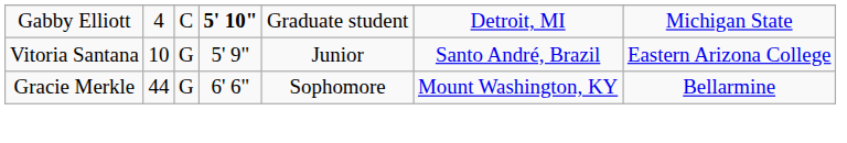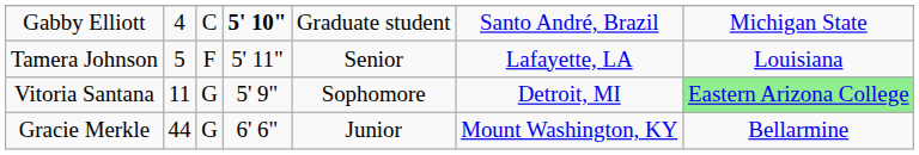Gabby Elliott | column 6: Detroit, MI -> Santo André, Brazil
+ row: Tamera Johnson | 5 | F | 5' 11" | Senior | Lafayette, LA | Louisiana
Vitoria Santana | column 2: 10 -> 11
Vitoria Santana | column 5: Junior -> Sophomore
Vitoria Santana | column 6: Santo André, Brazil -> Detroit, MI
Vitoria Santana | column 7: no background -> lightgreen background
Gracie Merkle | column 5: Sophomore -> Junior
